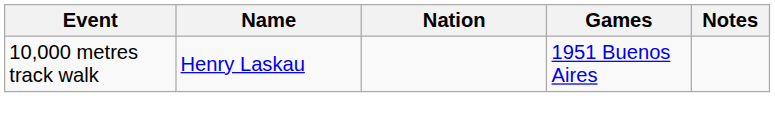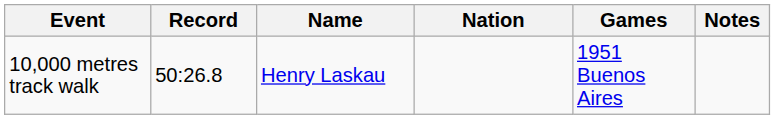+ column: Record | 50:26.8
